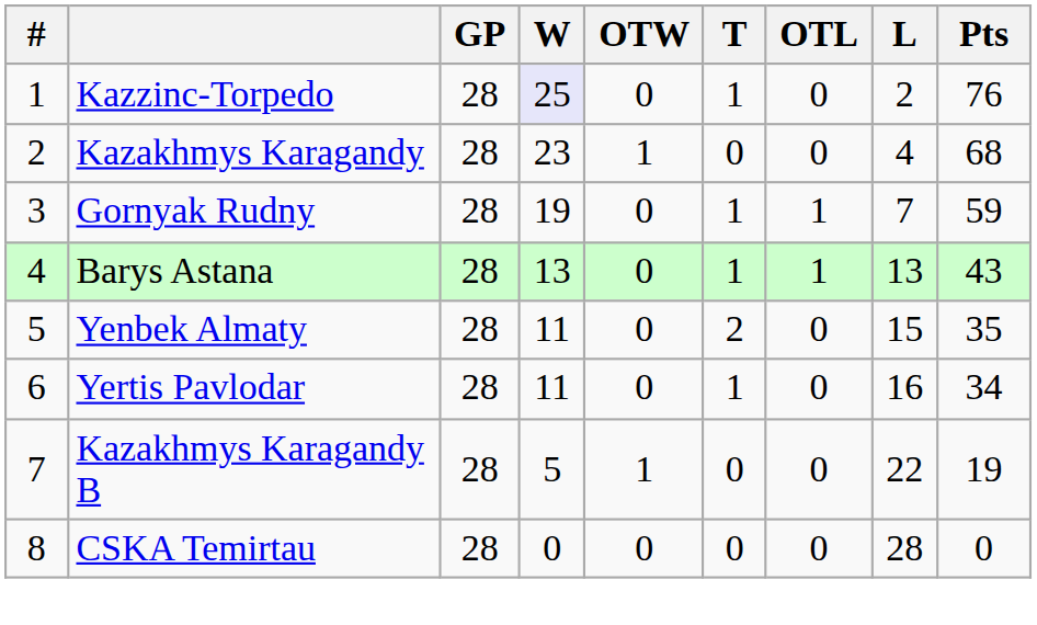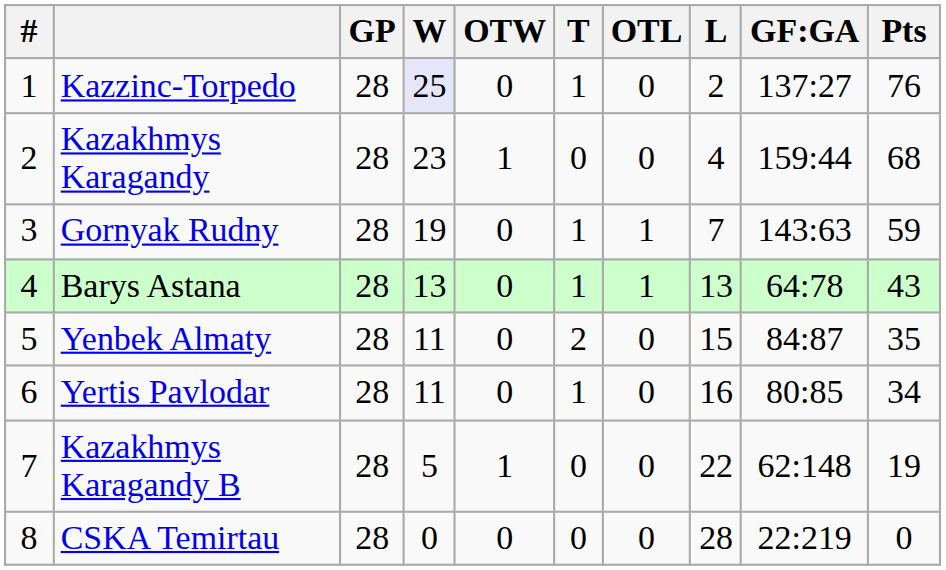+ column: GF:GA | 137:27 | 159:44 | 143:63 | 64:78 | 84:87 | 80:85 | 62:148 | 22:219
